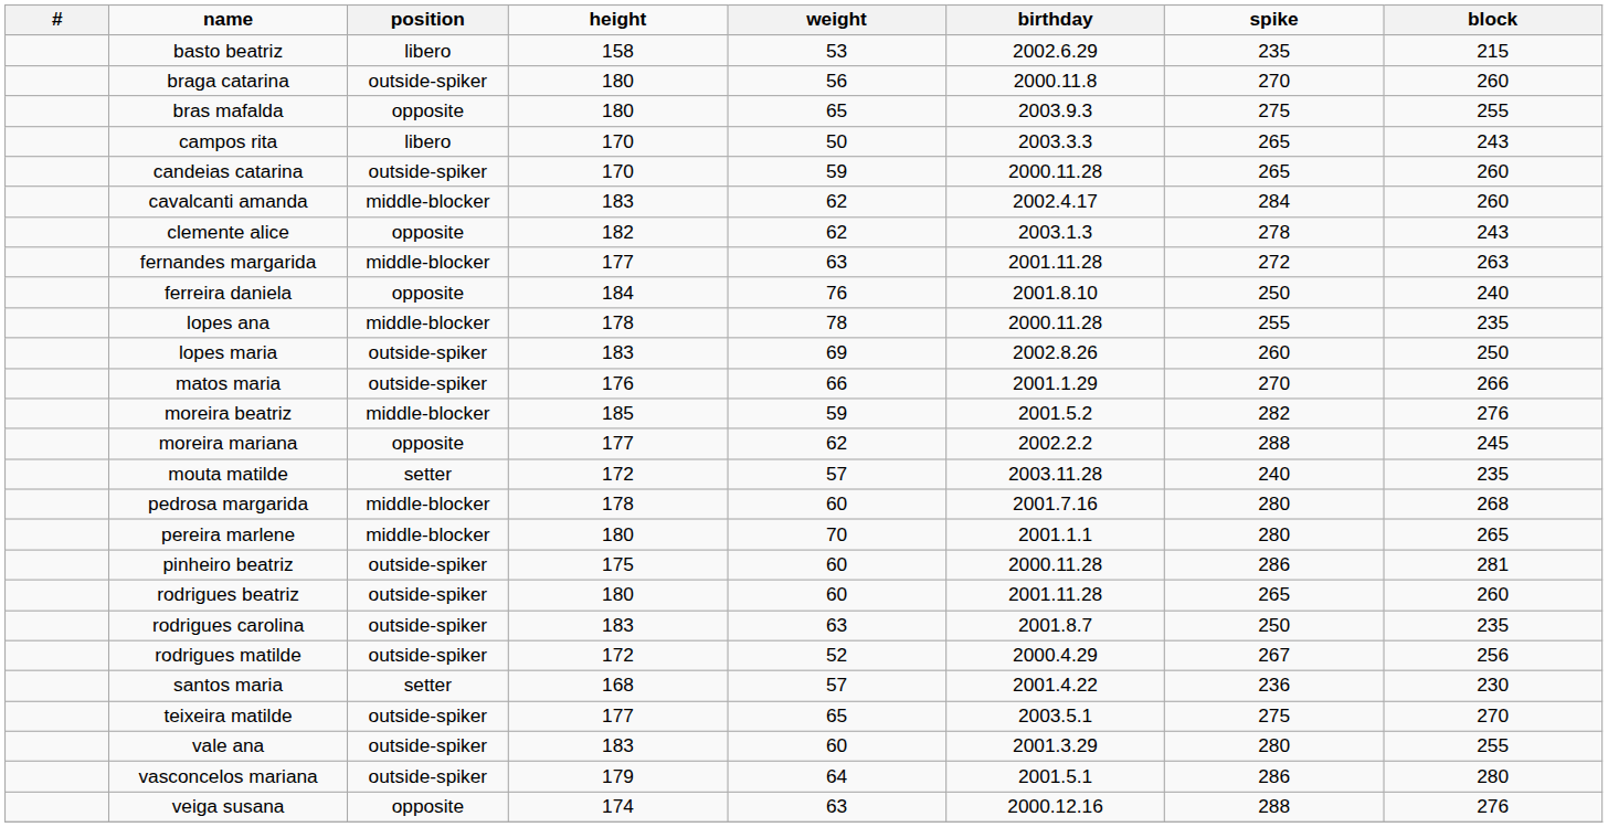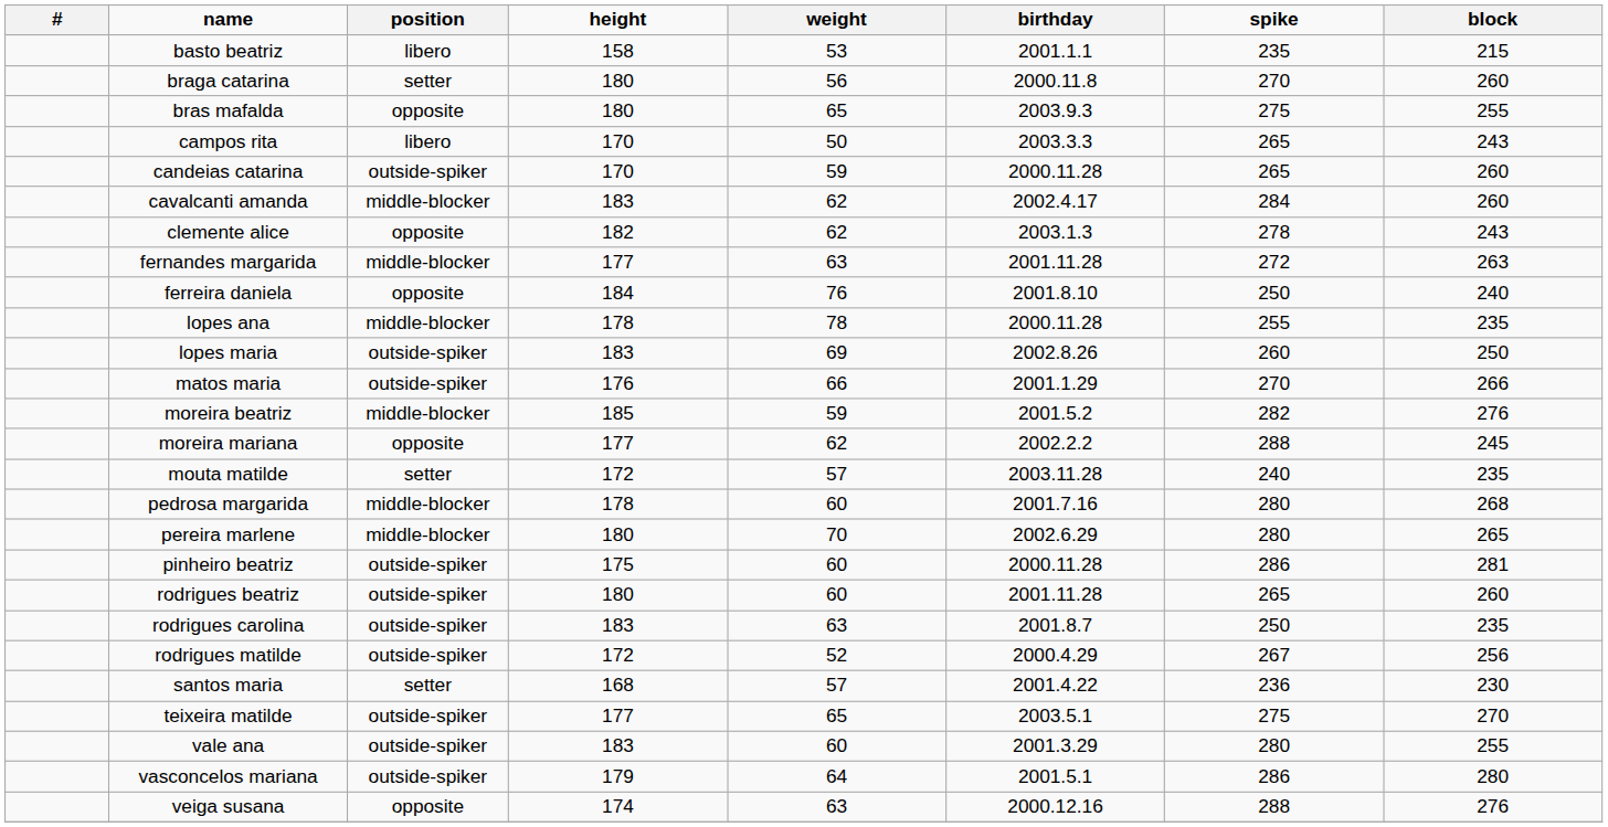basto beatriz | birthday: 2002.6.29 -> 2001.1.1
braga catarina | position: outside-spiker -> setter
pereira marlene | birthday: 2001.1.1 -> 2002.6.29
